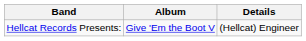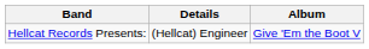columns swapped: Album <-> Details
